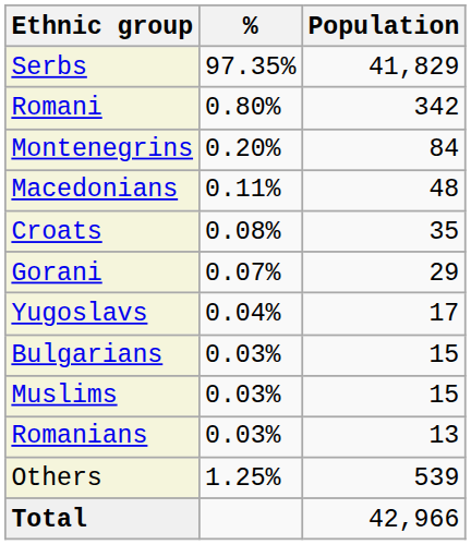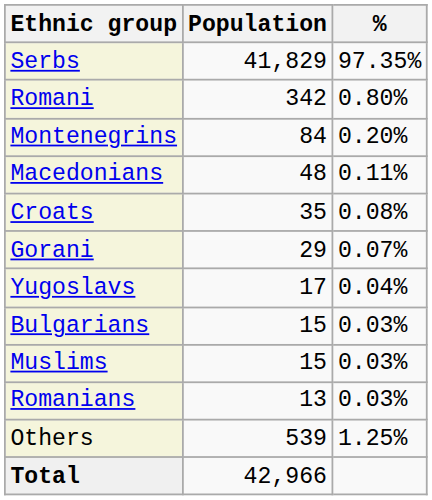columns swapped: Population <-> %
